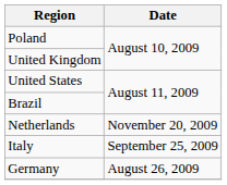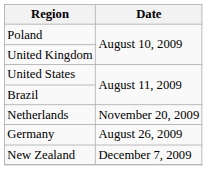- row: Italy | September 25, 2009
+ row: New Zealand | December 7, 2009
